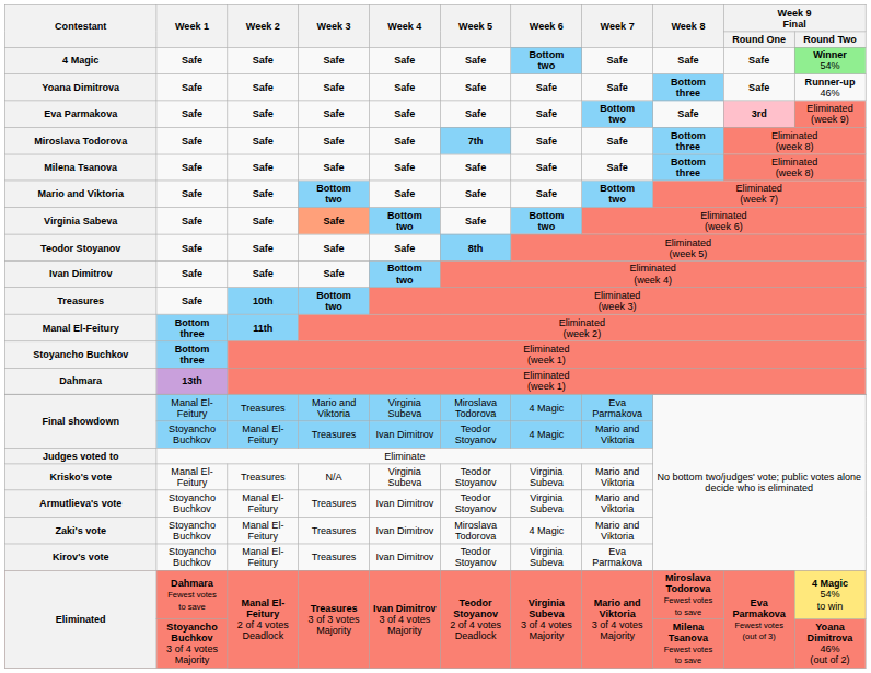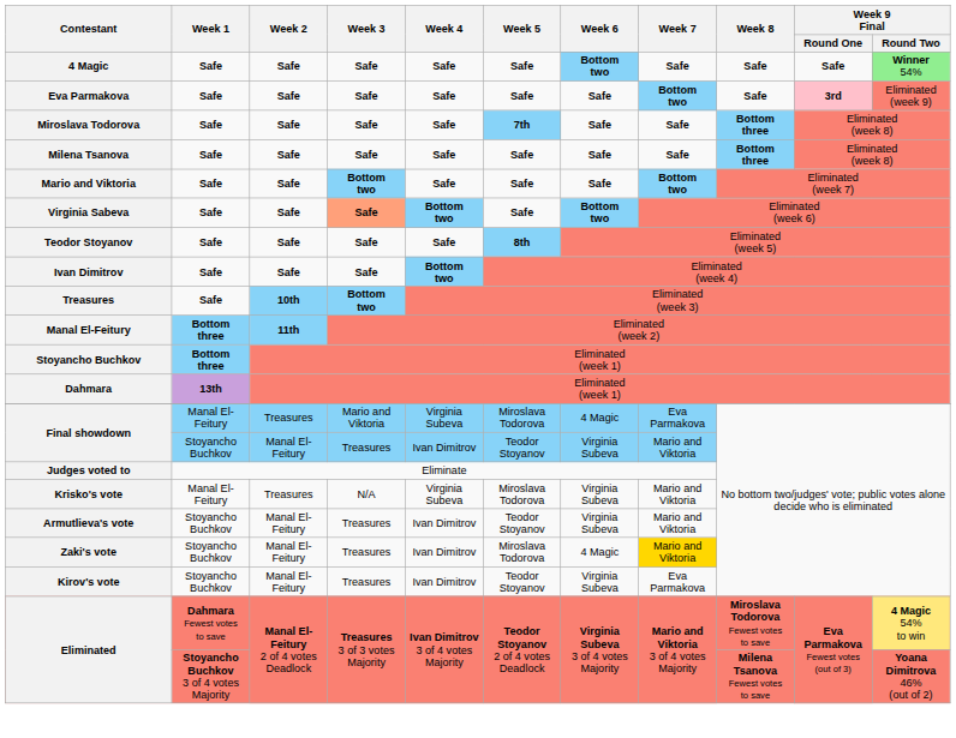- row: Yoana Dimitrova | Safe | Safe | Safe | Safe | Safe | Safe | Safe | Bottom three | Safe | Runner-up 46%
Final showdown / Stoyancho Buchkov | Week 6: 4 Magic -> Virginia Subeva
Krisko's vote | Week 5: Teodor Stoyanov -> Miroslava Todorova
Zaki's vote | Week 7: no background -> gold background
